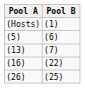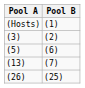+ row: (3) | (2)
- row: (16) | (22)
